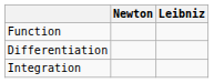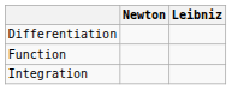rows swapped: Function <-> Differentiation
